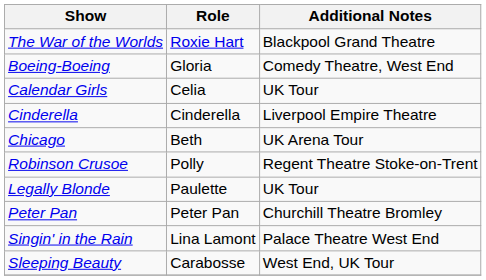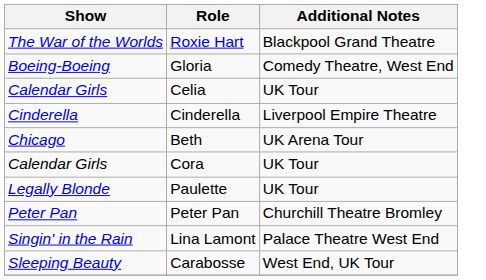+ row: Calendar Girls | Cora | UK Tour
- row: Robinson Crusoe | Polly | Regent Theatre Stoke-on-Trent
